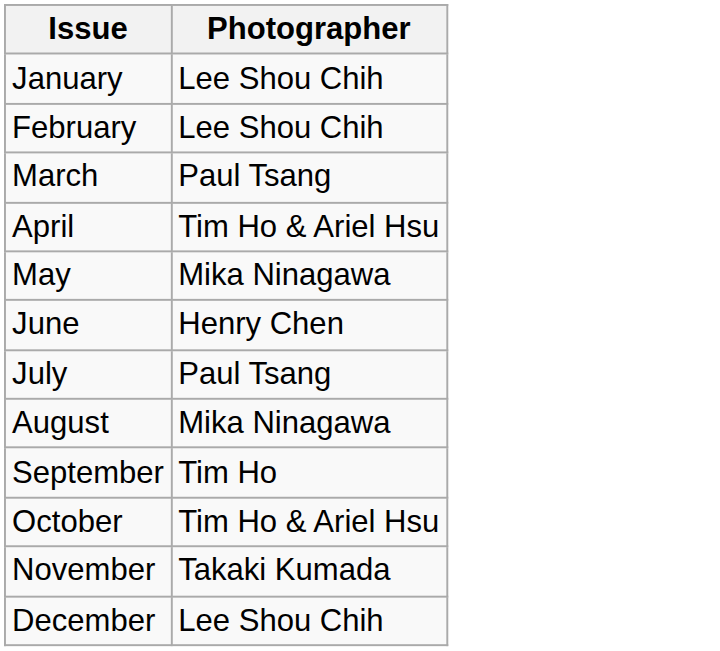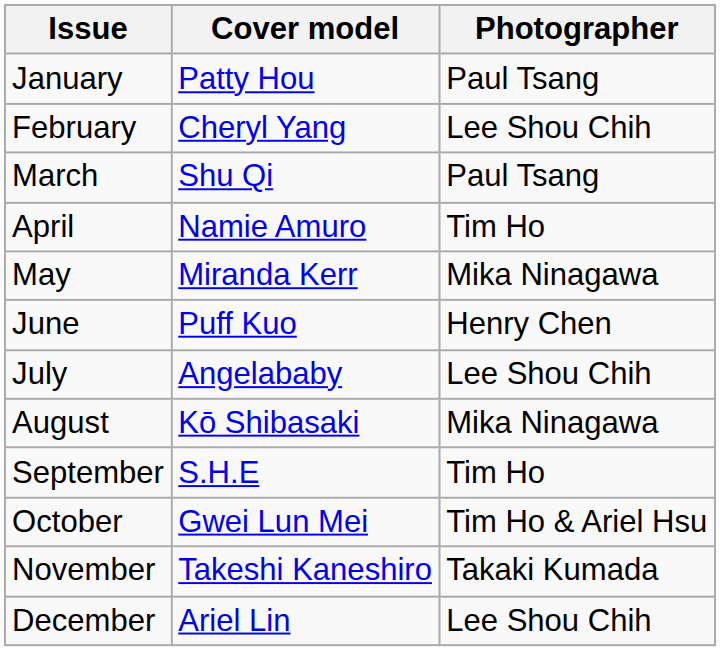+ column: Cover model | Patty Hou | Cheryl Yang | Shu Qi | Namie Amuro | Miranda Kerr | Puff Kuo | Angelababy | Kō Shibasaki | S.H.E | Gwei Lun Mei | Takeshi Kaneshiro | Ariel Lin
January | Photographer: Lee Shou Chih -> Paul Tsang
April | Photographer: Tim Ho & Ariel Hsu -> Tim Ho
July | Photographer: Paul Tsang -> Lee Shou Chih
